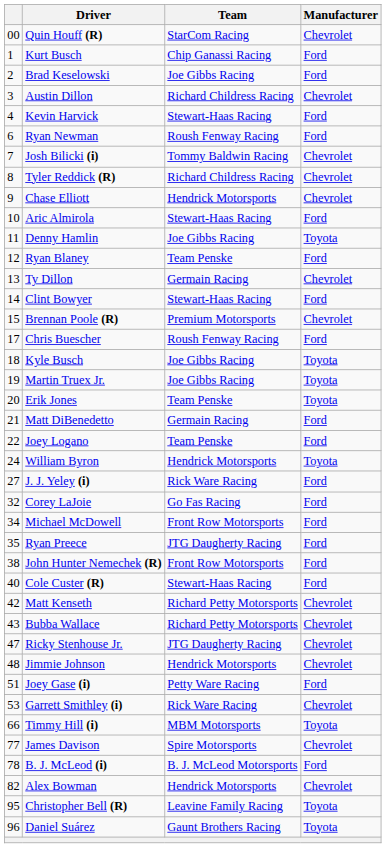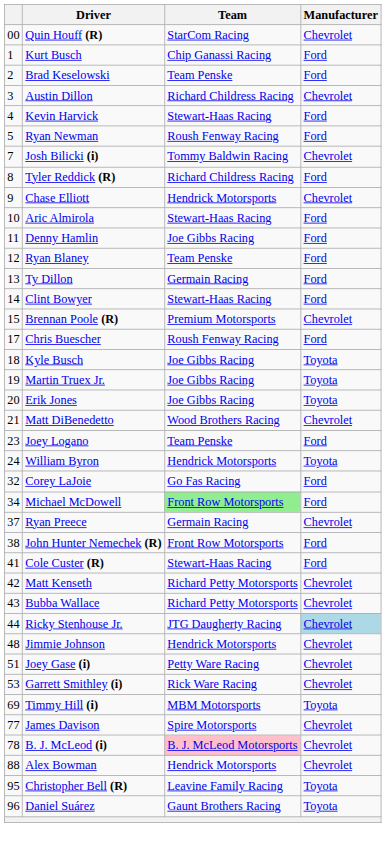Brad Keselowski | Team: Joe Gibbs Racing -> Team Penske
Ryan Newman | column 1: 6 -> 5
Tyler Reddick (R) | Manufacturer: Chevrolet -> Ford
Denny Hamlin | Manufacturer: Toyota -> Ford
Ty Dillon | Manufacturer: Chevrolet -> Ford
Erik Jones | Team: Team Penske -> Joe Gibbs Racing
Matt DiBenedetto | Team: Germain Racing -> Wood Brothers Racing
Matt DiBenedetto | Manufacturer: Ford -> Chevrolet
Joey Logano | column 1: 22 -> 23
- row: 27 | J. J. Yeley (i) | Rick Ware Racing | Ford
Michael McDowell | Team: no background -> lightgreen background
Ryan Preece | column 1: 35 -> 37
Ryan Preece | Team: JTG Daugherty Racing -> Germain Racing
Ryan Preece | Manufacturer: Ford -> Chevrolet
Cole Custer (R) | column 1: 40 -> 41
Ricky Stenhouse Jr. | column 1: 47 -> 44
Ricky Stenhouse Jr. | Manufacturer: no background -> lightblue background
Joey Gase (i) | Manufacturer: Ford -> Chevrolet
Timmy Hill (i) | column 1: 66 -> 69
B. J. McLeod (i) | Team: no background -> pink background
B. J. McLeod (i) | Manufacturer: Ford -> Chevrolet
Alex Bowman | column 1: 82 -> 88
